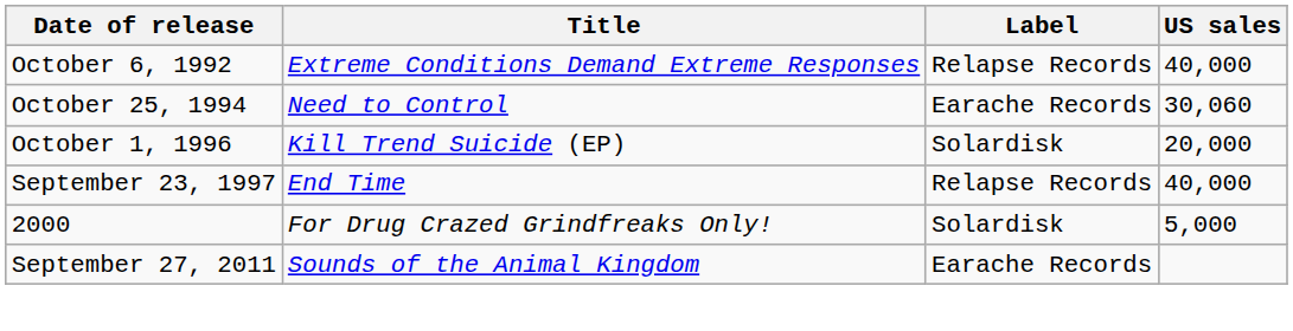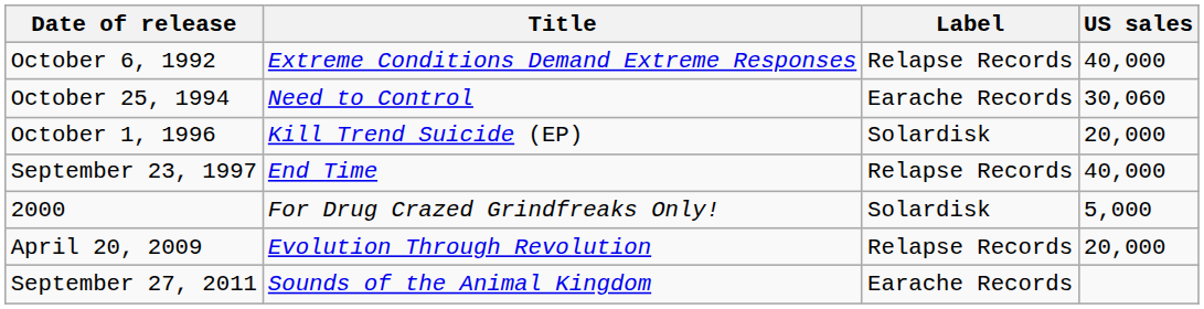+ row: April 20, 2009 | Evolution Through Revolution | Relapse Records | 20,000
